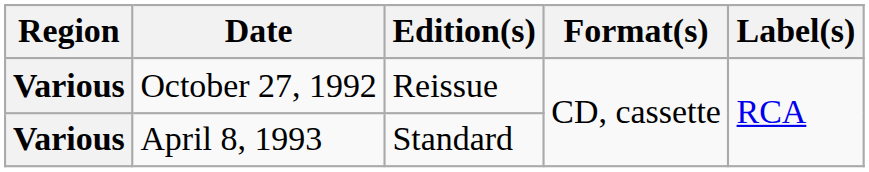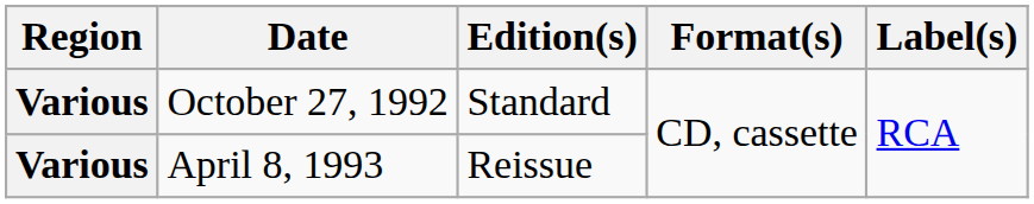October 27, 1992 | Edition(s): Reissue -> Standard
April 8, 1993 | Edition(s): Standard -> Reissue
